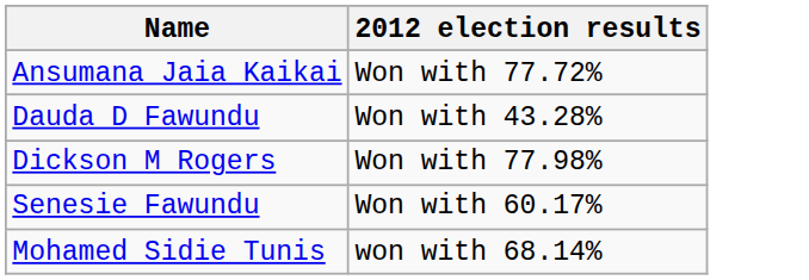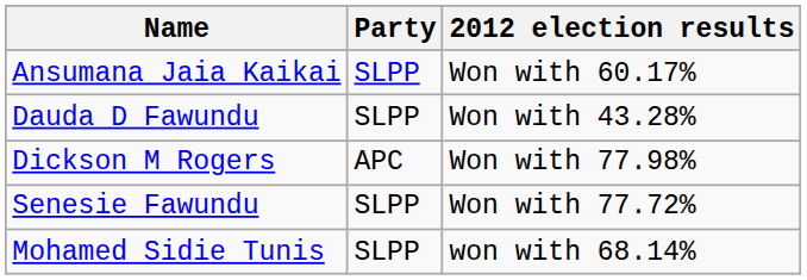+ column: Party | SLPP | SLPP | APC | SLPP | SLPP
Ansumana Jaia Kaikai | 2012 election results: Won with 77.72% -> Won with 60.17%
Senesie Fawundu | 2012 election results: Won with 60.17% -> Won with 77.72%
